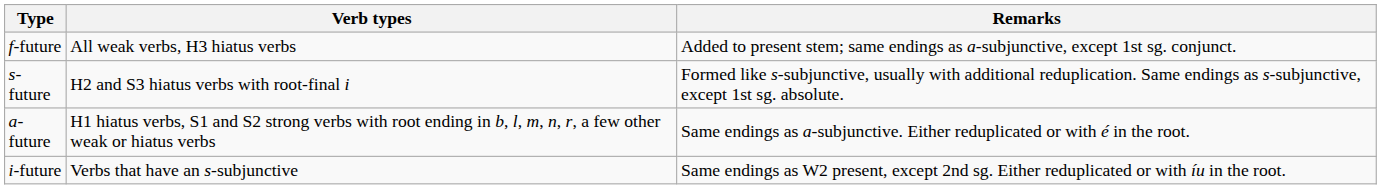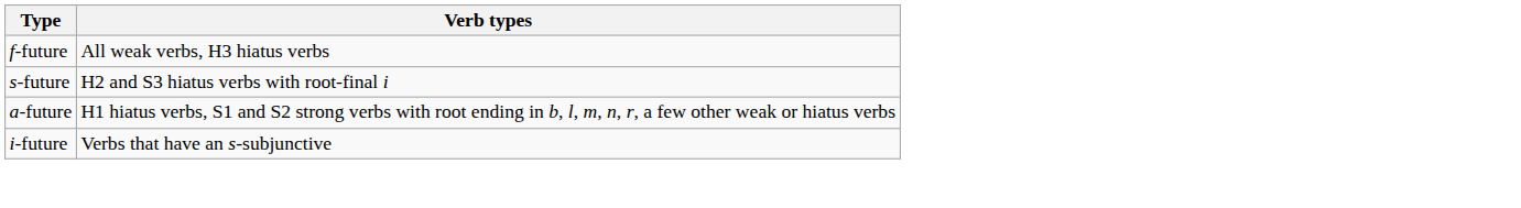- column: Remarks | Added to present stem; same endings as a-subjunctive, except 1st sg. conjunct. | Formed like s-subjunctive, usually with additional reduplication. Same endings as s-subjunctive, except 1st sg. absolute. | Same endings as a-subjunctive. Either reduplicated or with é in the root. | Same endings as W2 present, except 2nd sg. Either reduplicated or with íu in the root.
